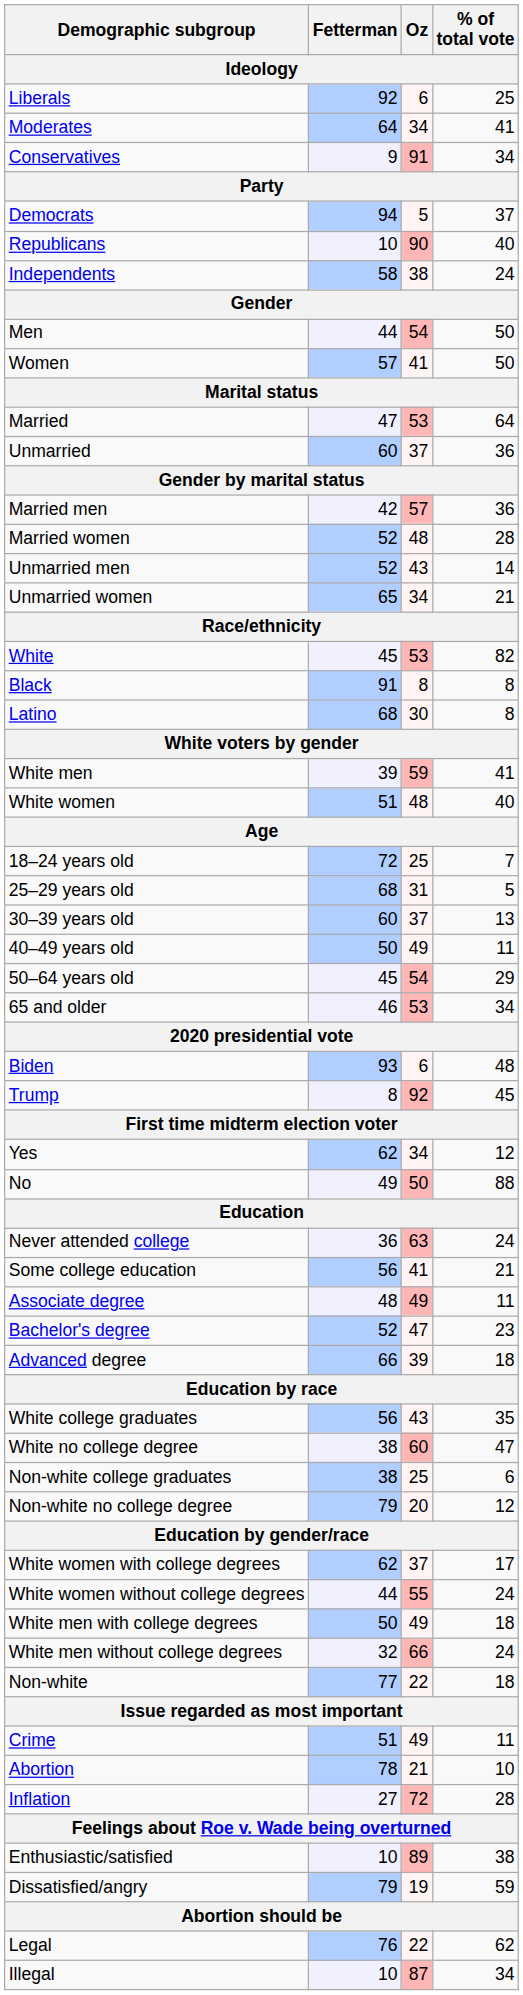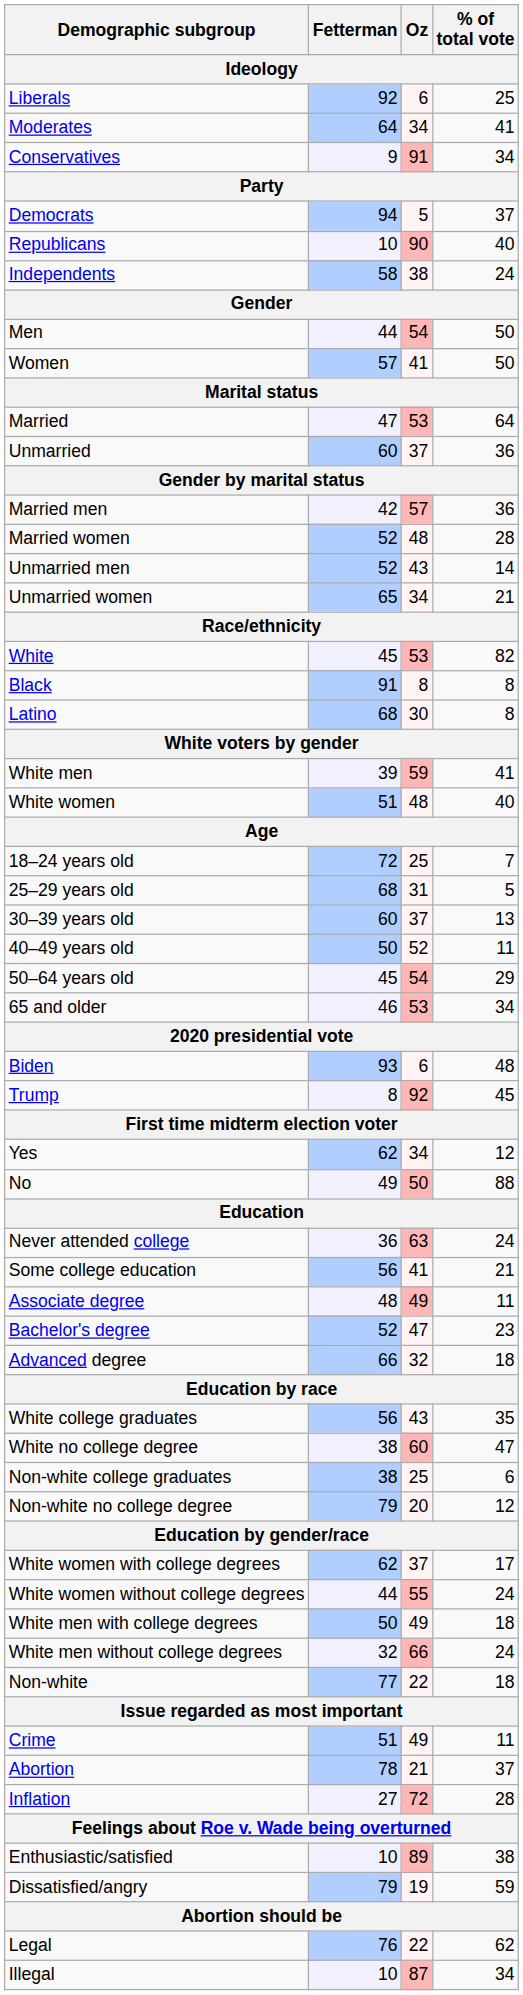40–49 years old | Oz: 49 -> 52
Advanced degree | Oz: 39 -> 32
Abortion | % of total vote: 10 -> 37
